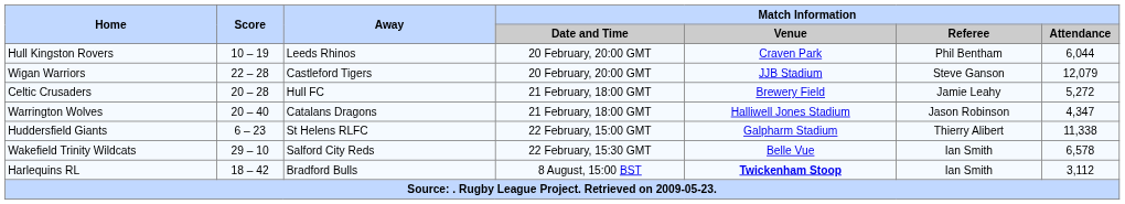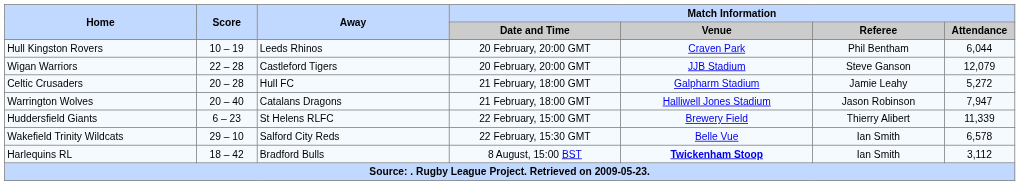Celtic Crusaders | Match Information / Venue: Brewery Field -> Galpharm Stadium
Warrington Wolves | Match Information / Attendance: 4,347 -> 7,947
Huddersfield Giants | Match Information / Venue: Galpharm Stadium -> Brewery Field
Huddersfield Giants | Match Information / Attendance: 11,338 -> 11,339
